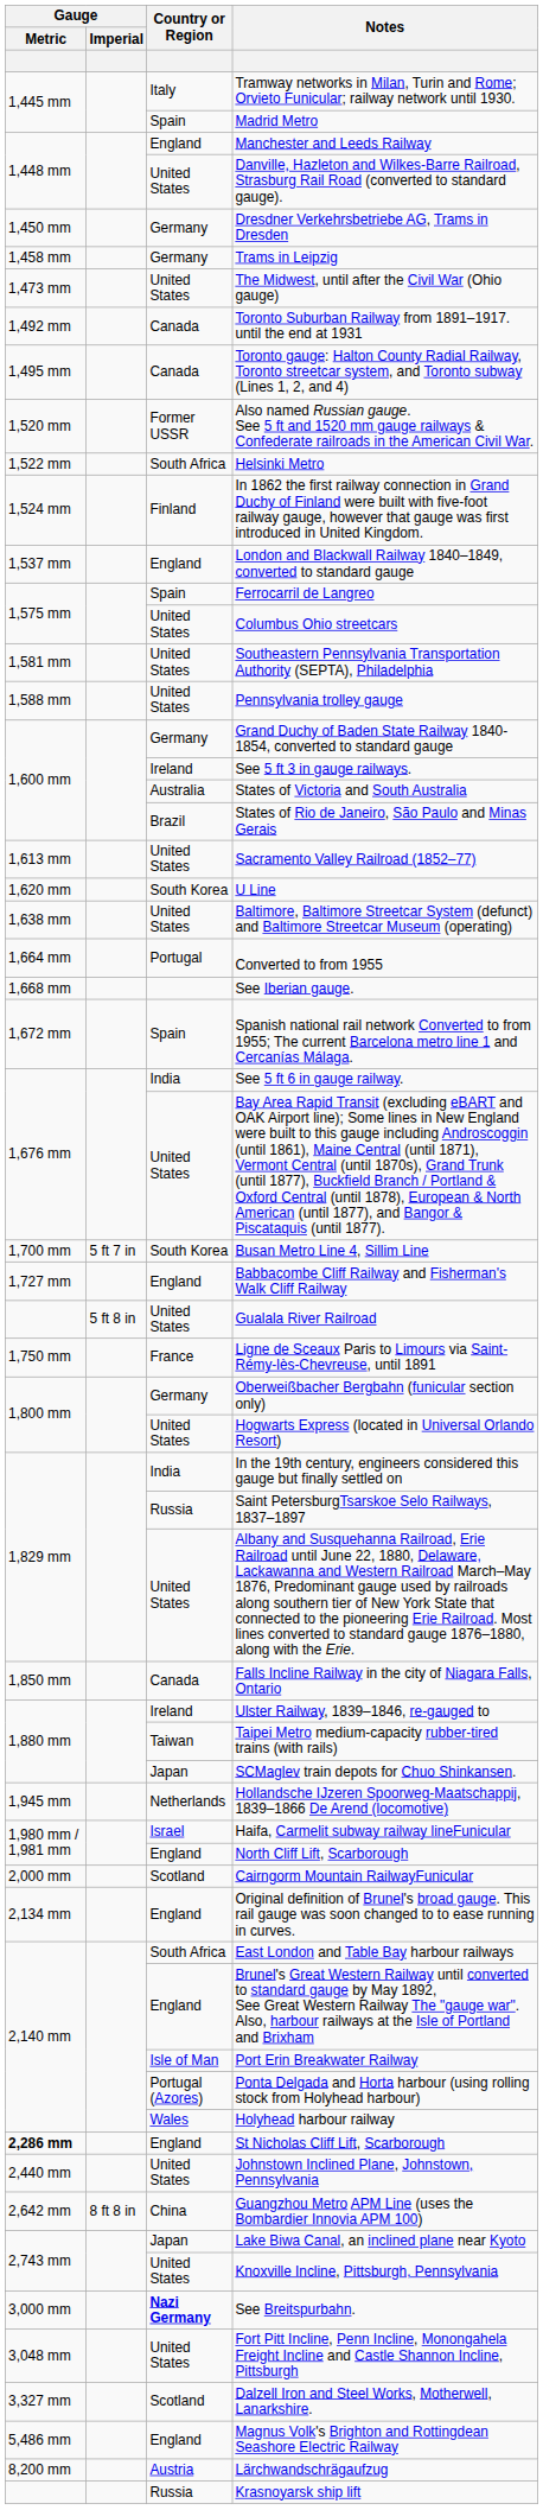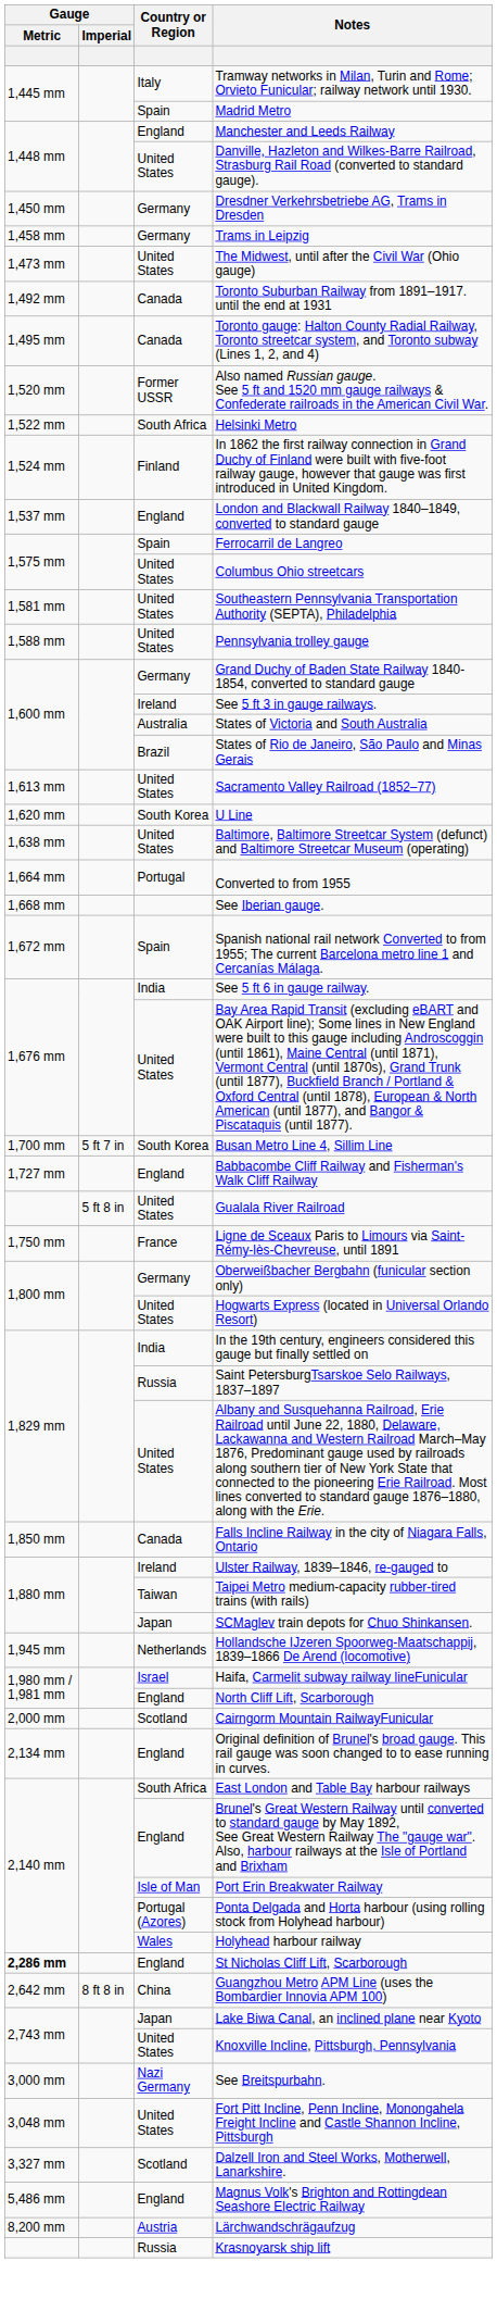- row: 2,440 mm | United States | Johnstown Inclined Plane, Johnstown, Pennsylvania
See Breitspurbahn. | Country or Region: bold -> normal
